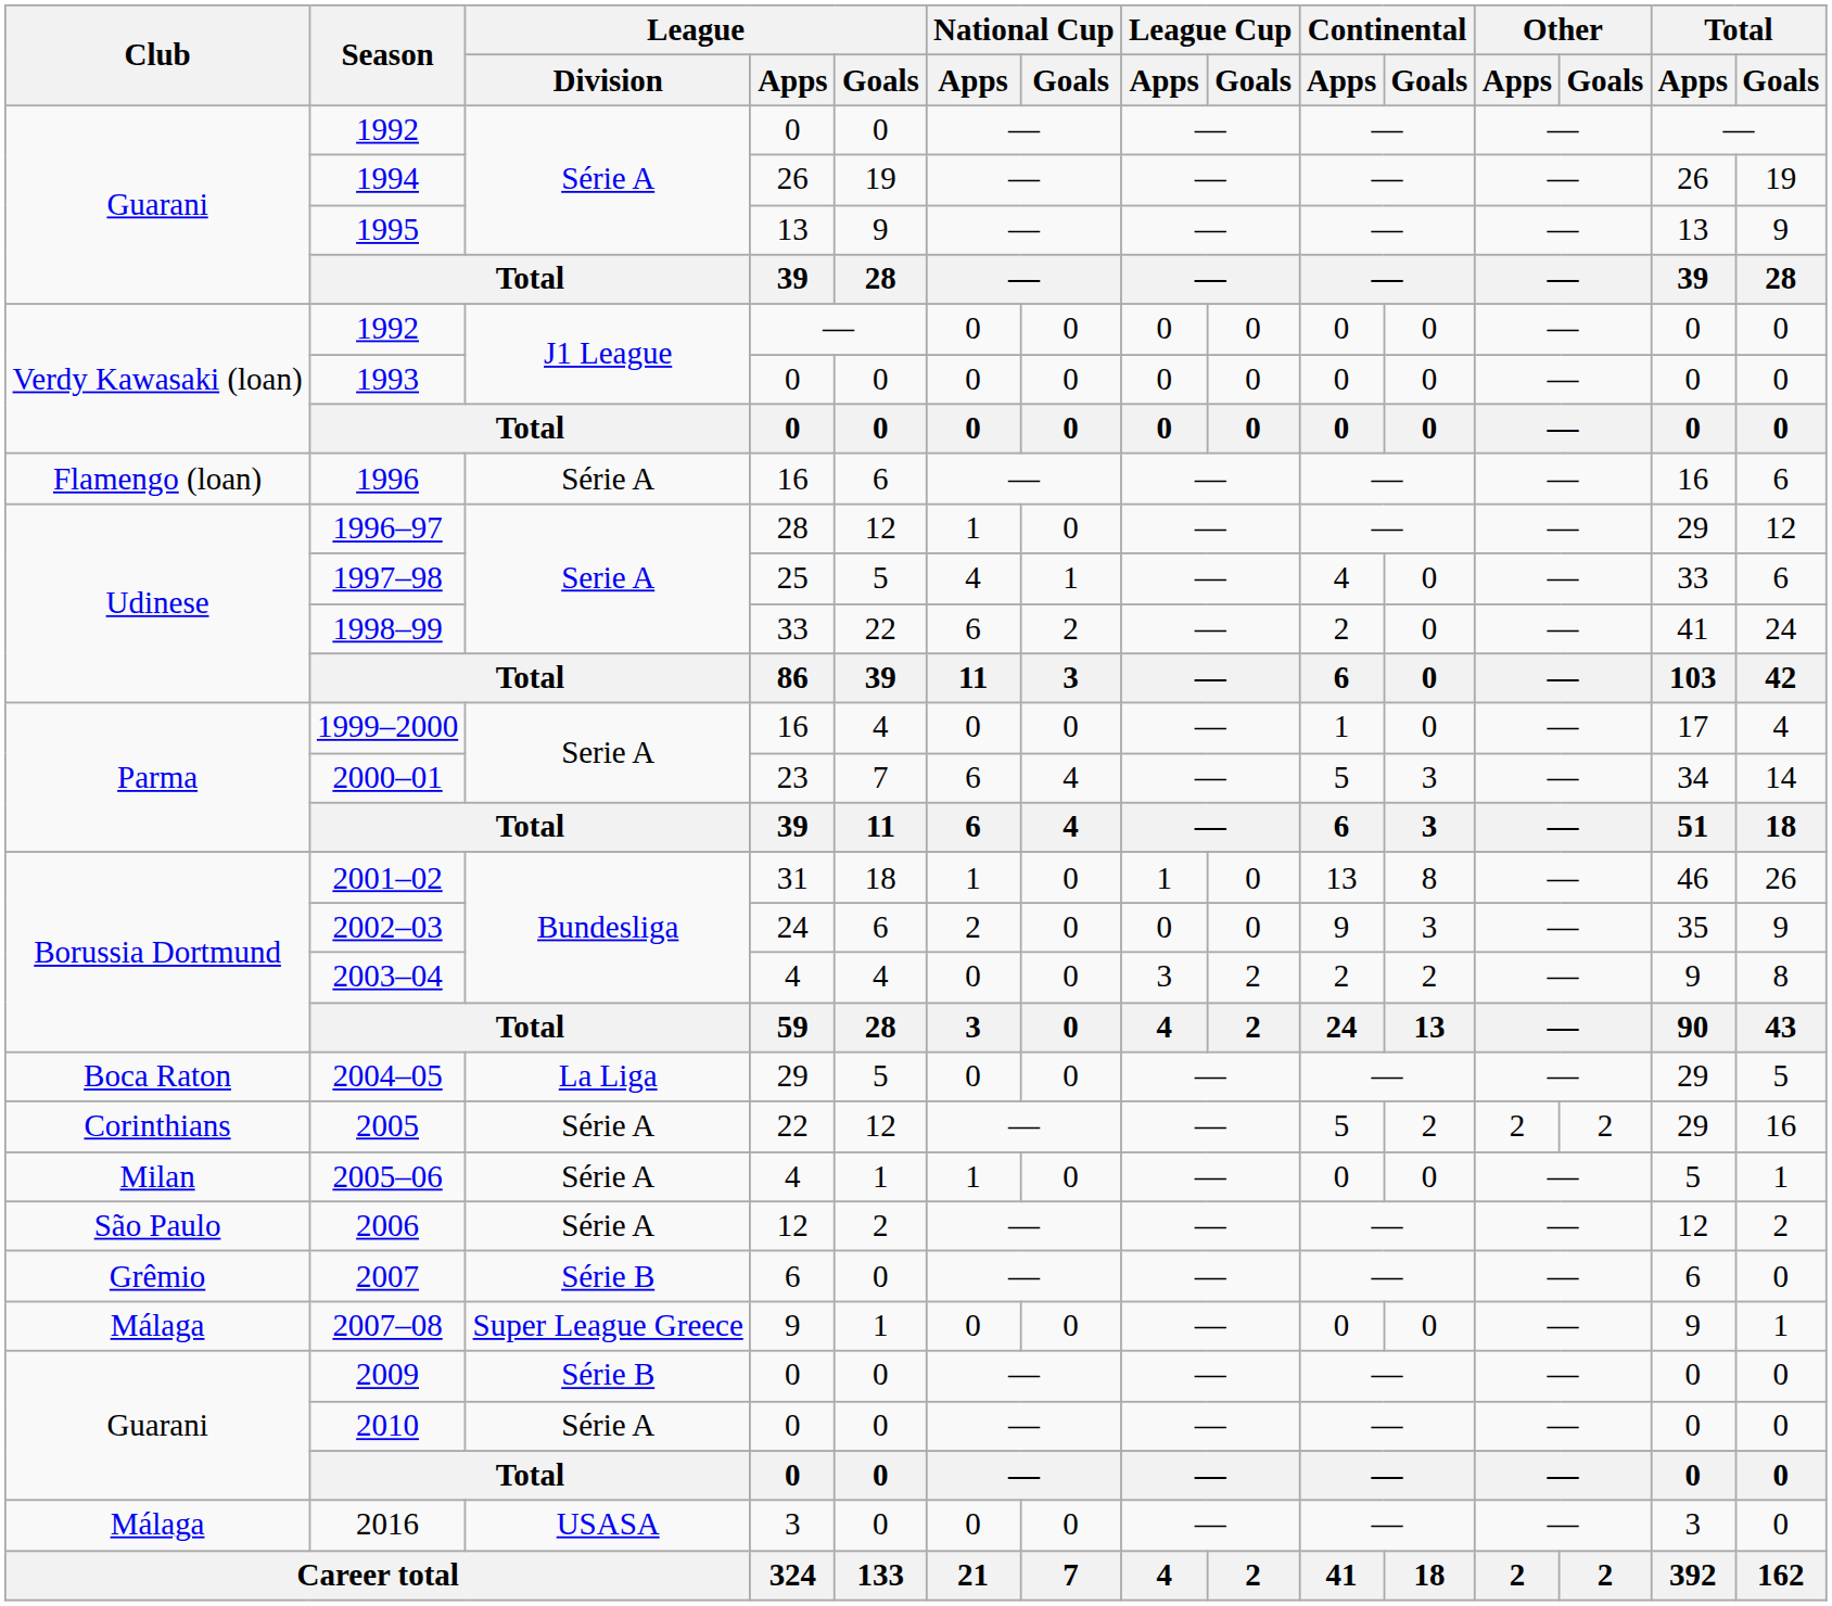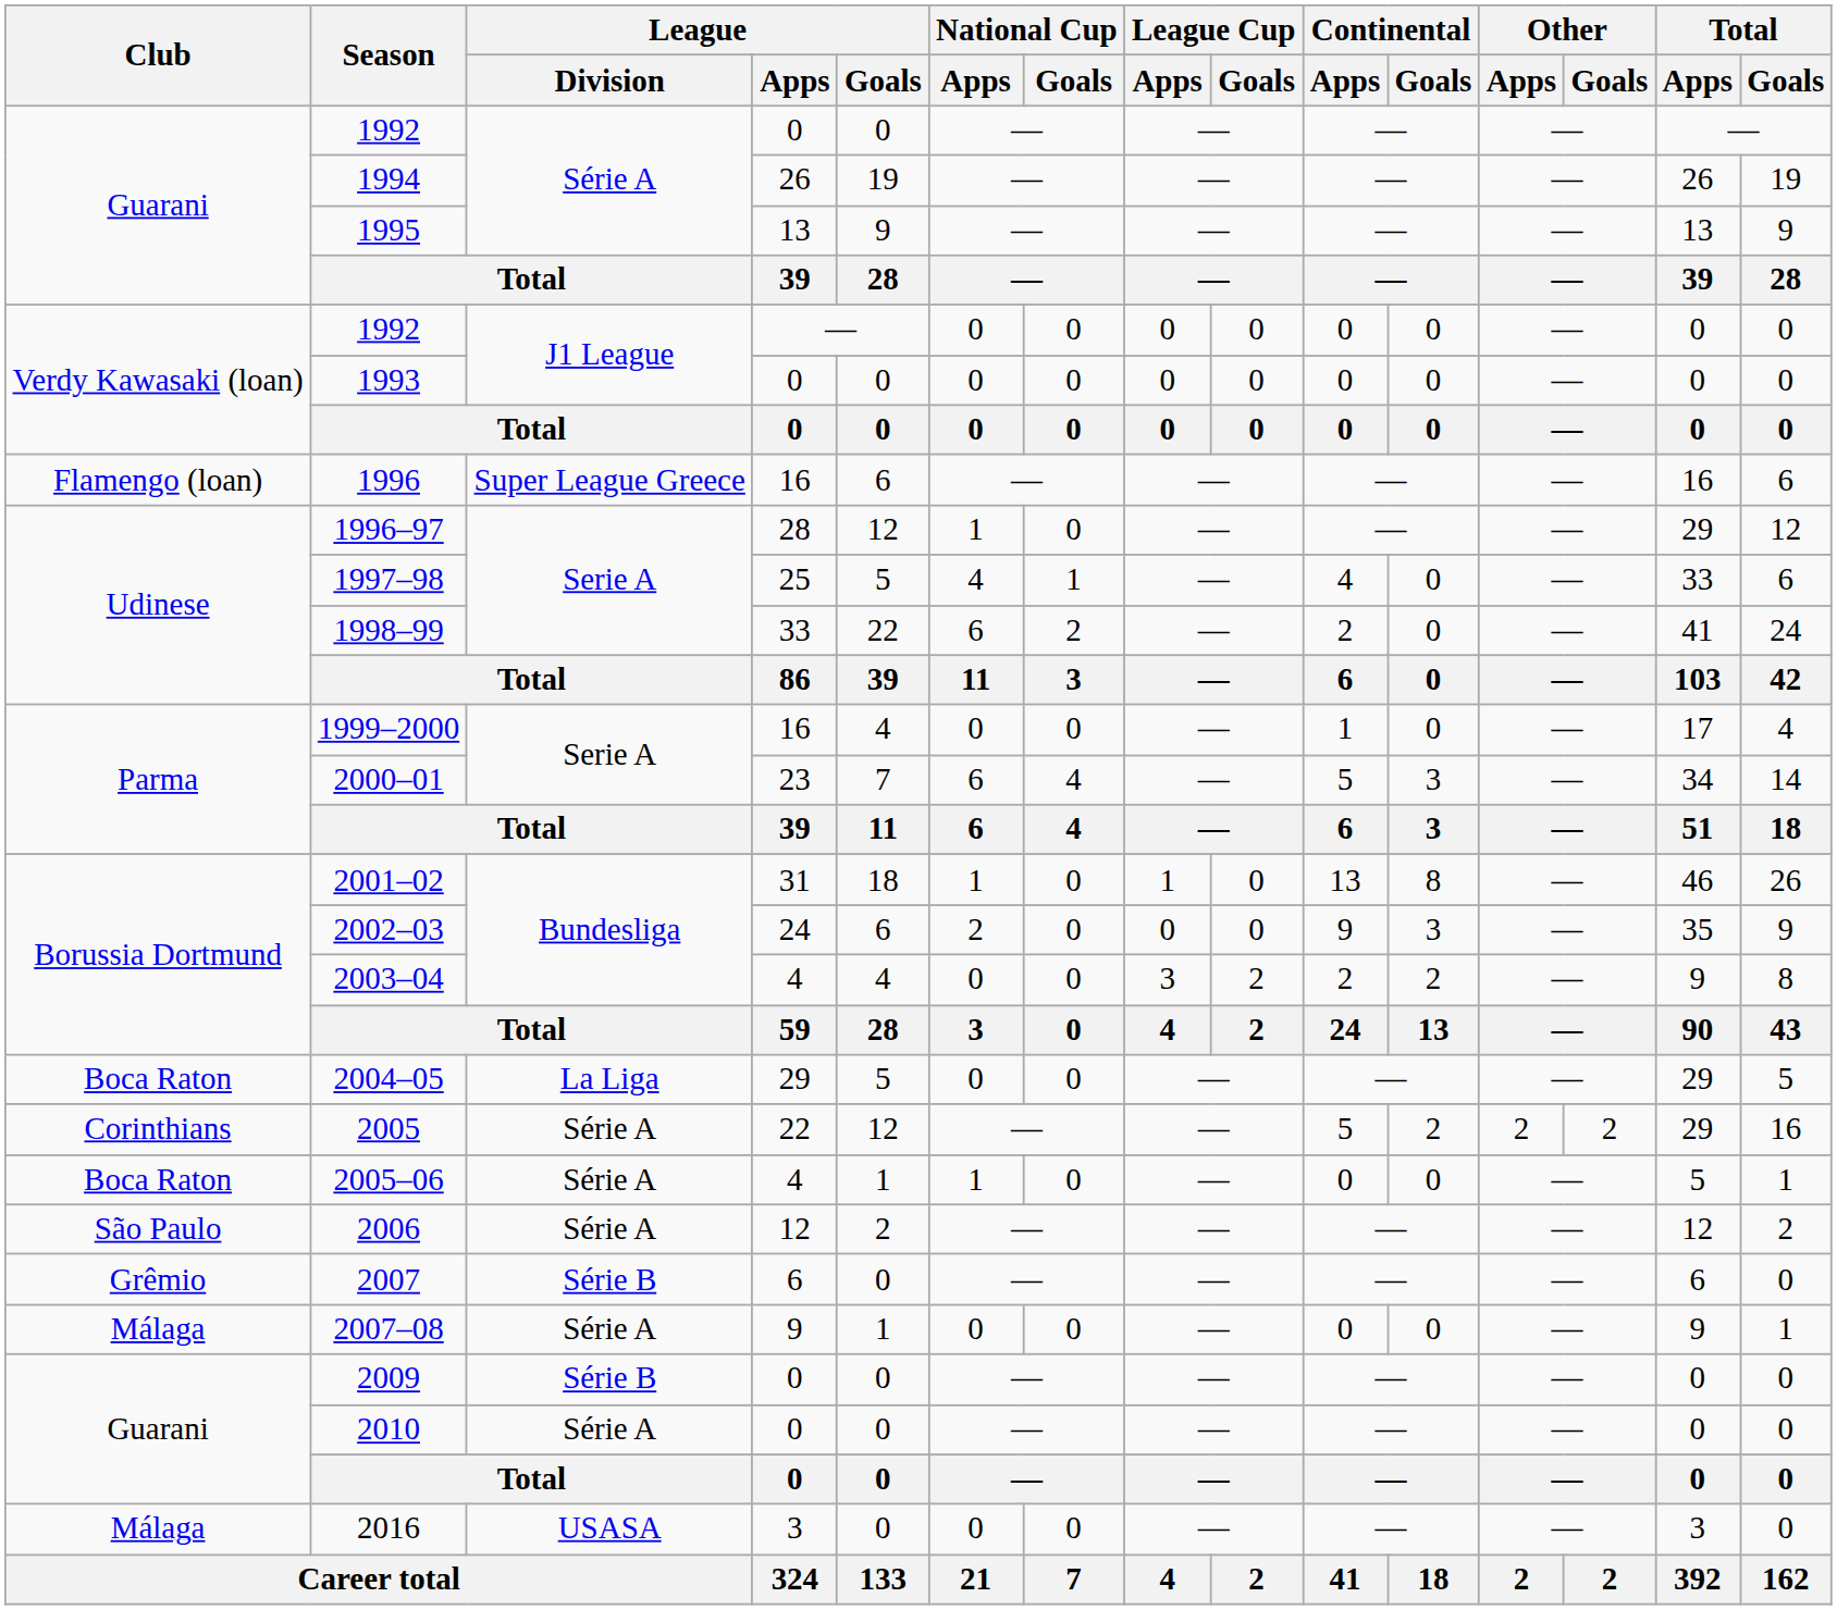1996 | League / Division: Série A -> Super League Greece
2005–06 | Club: Milan -> Boca Raton
2007–08 | League / Division: Super League Greece -> Série A
